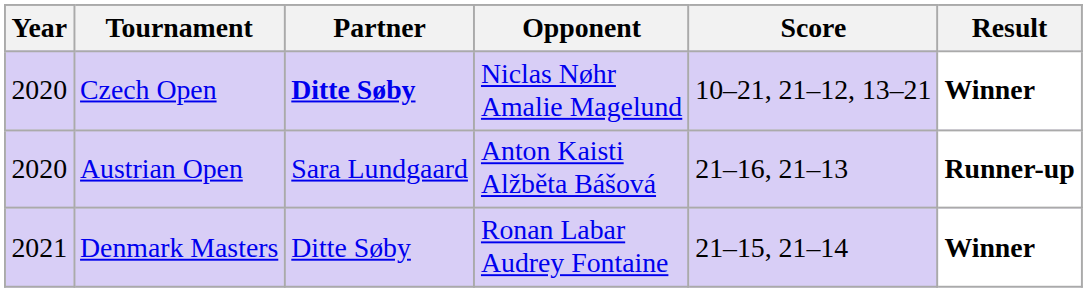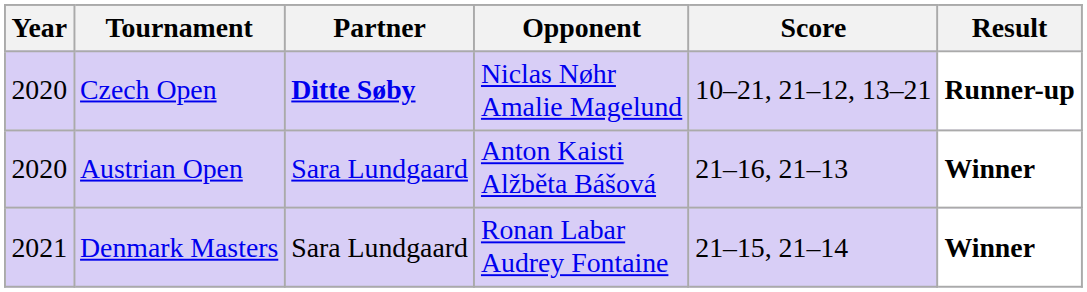Czech Open | Result: Winner -> Runner-up
Austrian Open | Result: Runner-up -> Winner
Denmark Masters | Partner: Ditte Søby -> Sara Lundgaard
